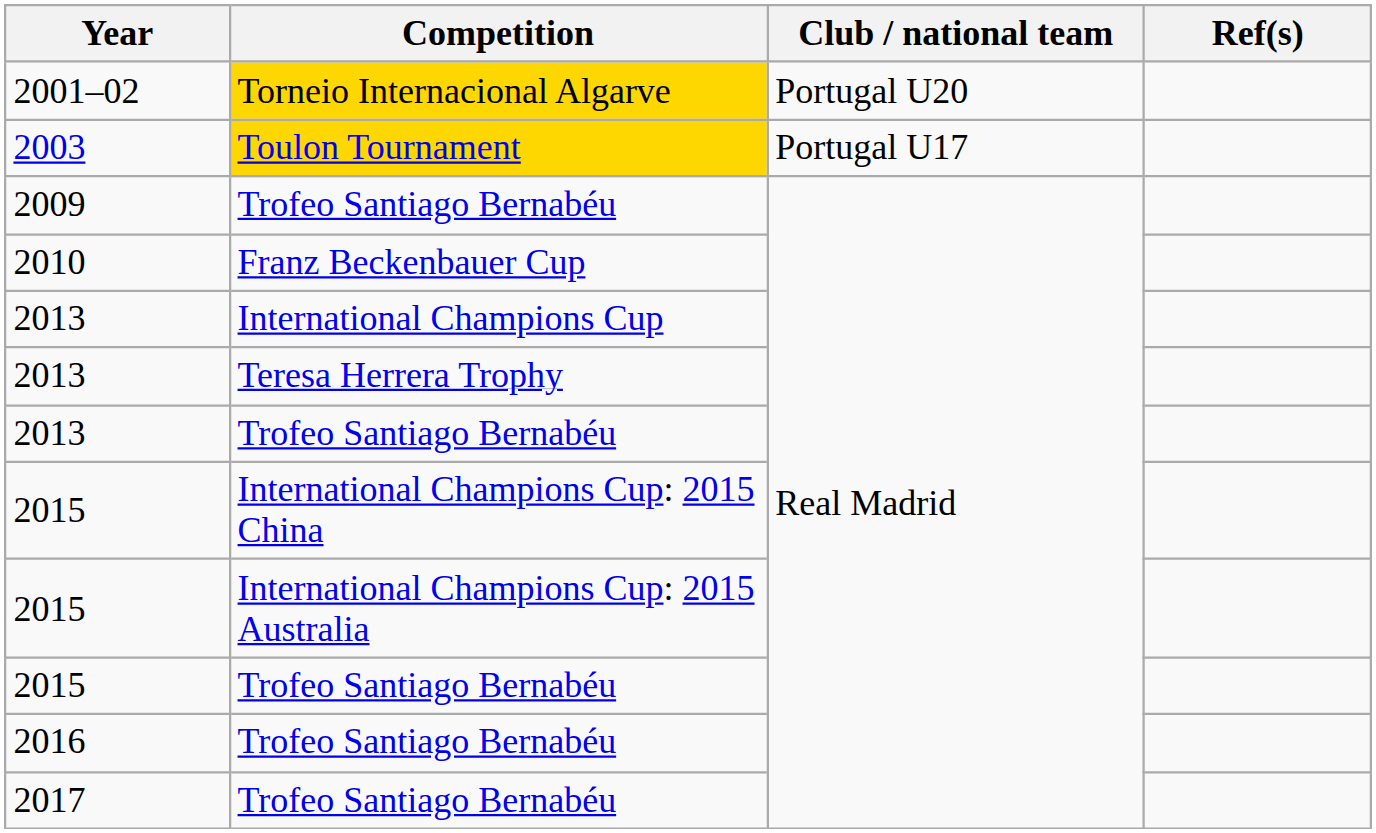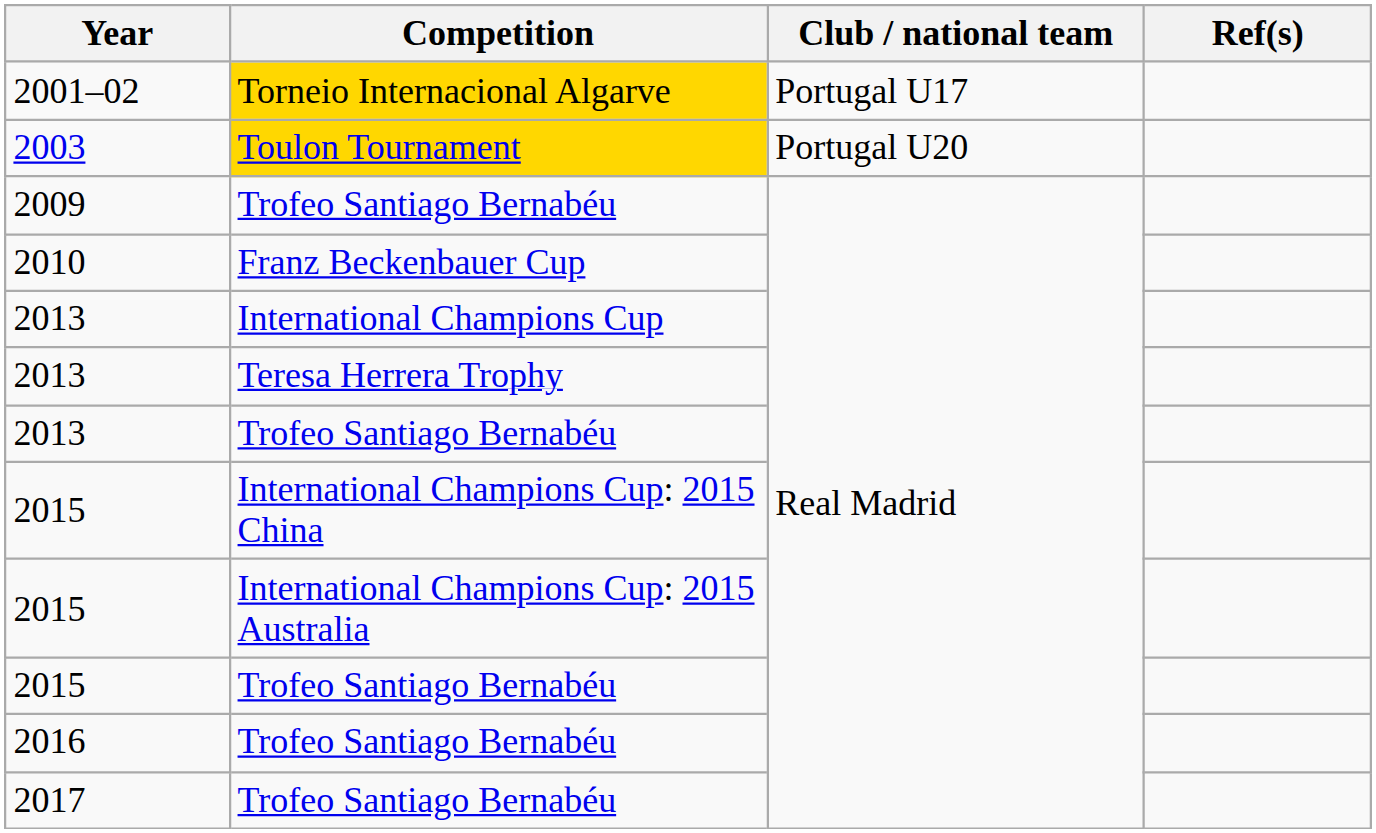2001–02 | Club / national team: Portugal U20 -> Portugal U17
2003 | Club / national team: Portugal U17 -> Portugal U20
